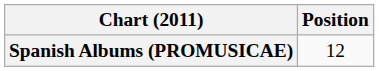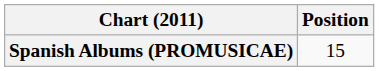Spanish Albums (PROMUSICAE) | Position: 12 -> 15
